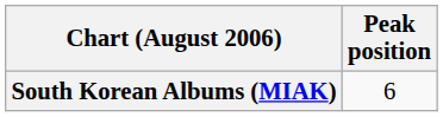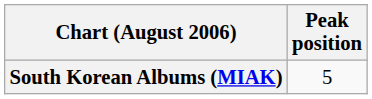South Korean Albums (MIAK) | Peak position: 6 -> 5
